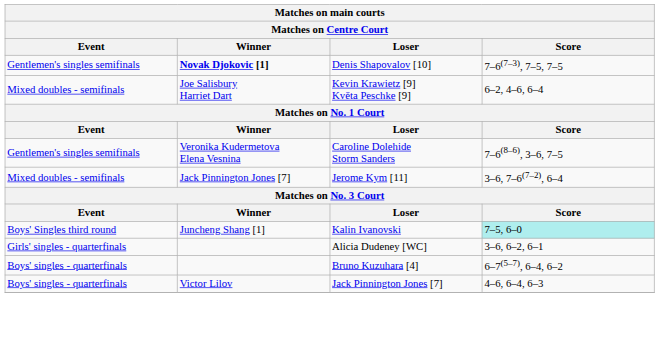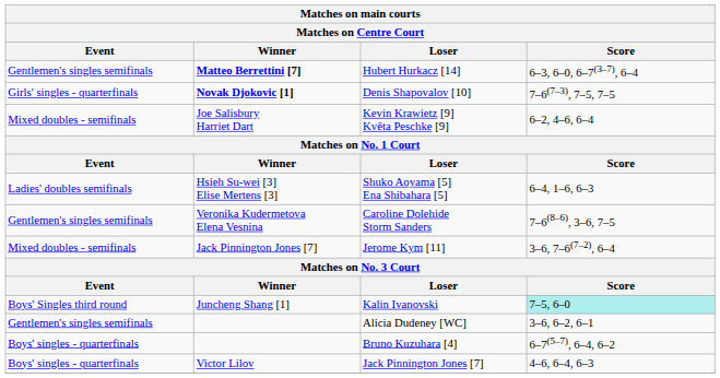+ row: Gentlemen's singles semifinals | Matteo Berrettini [7] | Hubert Hurkacz [14] | 6–3, 6–0, 6–7(3–7), 6–4
Denis Shapovalov [10] | Event: Gentlemen's singles semifinals -> Girls' singles - quarterfinals
+ row: Ladies' doubles semifinals | Hsieh Su-wei [3] Elise Mertens [3] | Shuko Aoyama [5] Ena Shibahara [5] | 6–4, 1–6, 6–3
Alicia Dudeney [WC] | Event: Girls' singles - quarterfinals -> Gentlemen's singles semifinals
